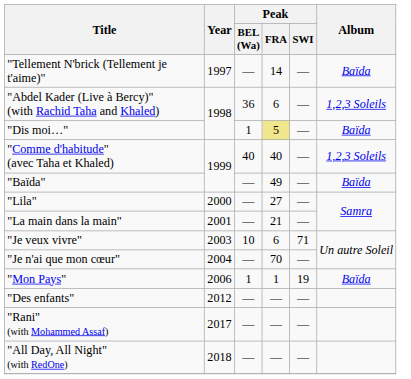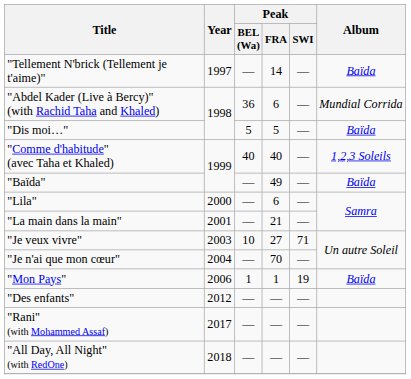"Abdel Kader (Live à Bercy)" (with Rachid Taha and Khaled) | Album: 1,2,3 Soleils -> Mundial Corrida
"Dis moi…" | Peak / BEL (Wa): 1 -> 5
"Dis moi…" | Peak / FRA: khaki background -> no background
"Lila" | Peak / FRA: 27 -> 6
"Je veux vivre" | Peak / FRA: 6 -> 27
